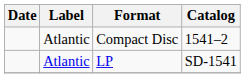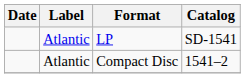rows swapped: LP <-> Compact Disc
